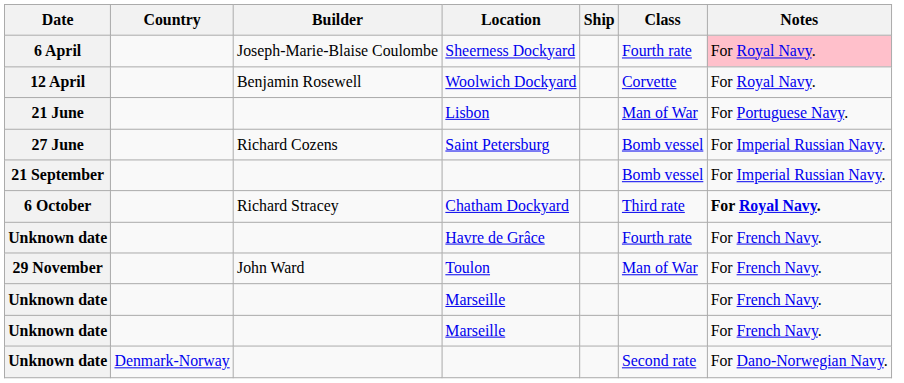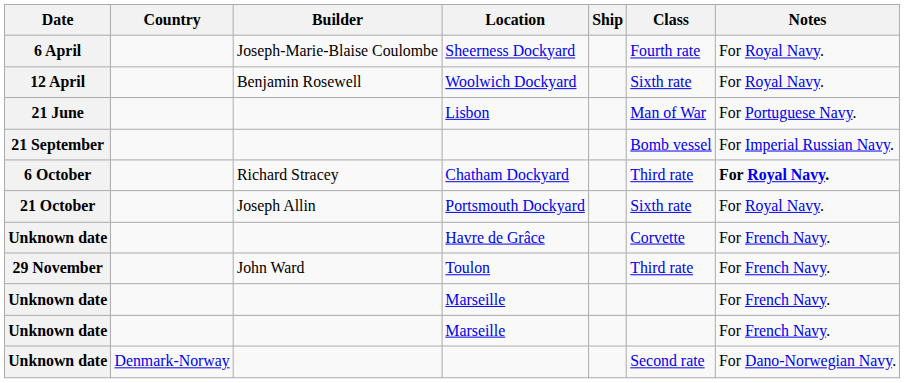Sheerness Dockyard | Notes: pink background -> no background
Woolwich Dockyard | Class: Corvette -> Sixth rate
- row: 27 June | Richard Cozens | Saint Petersburg | Bomb vessel | For Imperial Russian Navy.
+ row: 21 October | Joseph Allin | Portsmouth Dockyard | Sixth rate | For Royal Navy.
Havre de Grâce | Class: Fourth rate -> Corvette
Toulon | Class: Man of War -> Third rate
